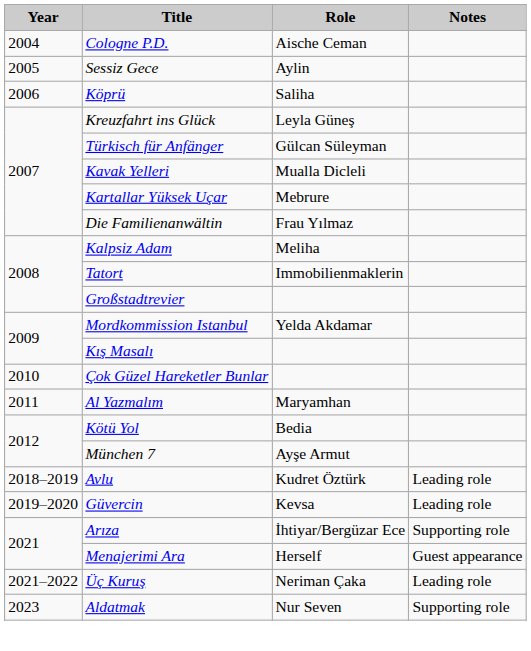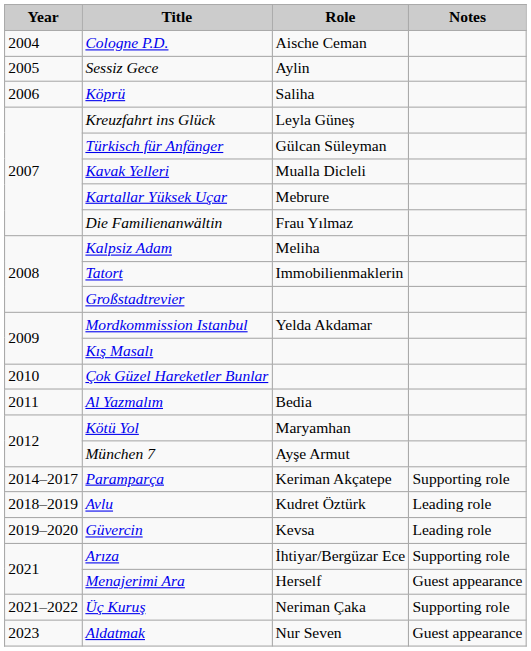Al Yazmalım | Role: Maryamhan -> Bedia
Kötü Yol | Role: Bedia -> Maryamhan
+ row: 2014–2017 | Paramparça | Keriman Akçatepe | Supporting role
Üç Kuruş | Notes: Leading role -> Supporting role
Aldatmak | Notes: Supporting role -> Guest appearance
